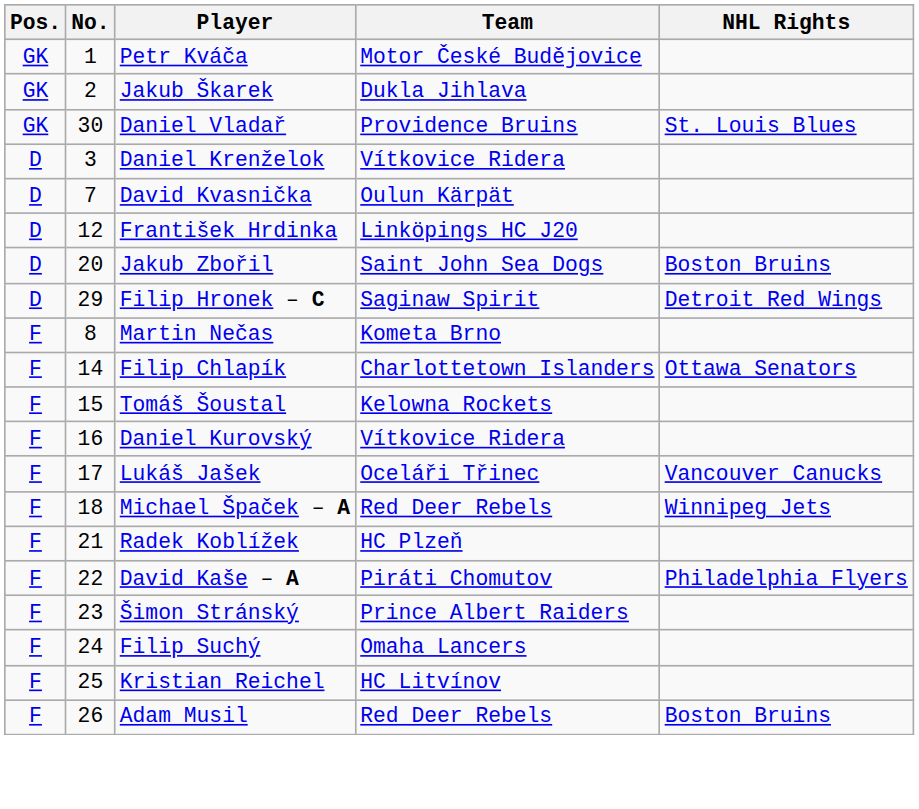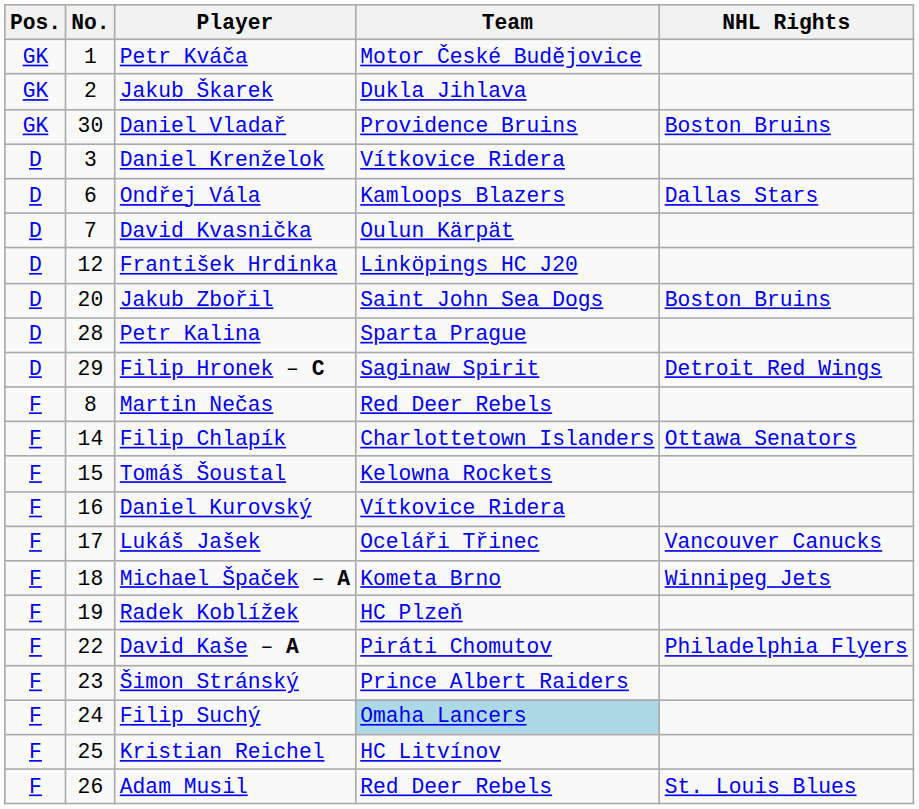Daniel Vladař | NHL Rights: St. Louis Blues -> Boston Bruins
+ row: D | 6 | Ondřej Vála | Kamloops Blazers | Dallas Stars
+ row: D | 28 | Petr Kalina | Sparta Prague
Martin Nečas | Team: Kometa Brno -> Red Deer Rebels
Michael Špaček – A | Team: Red Deer Rebels -> Kometa Brno
Radek Koblížek | No.: 21 -> 19
Filip Suchý | Team: no background -> lightblue background
Adam Musil | NHL Rights: Boston Bruins -> St. Louis Blues
